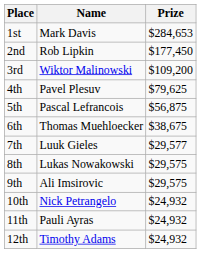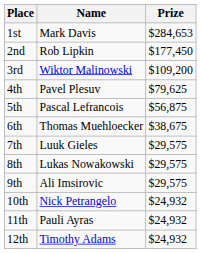7th | Prize: $29,577 -> $29,575
